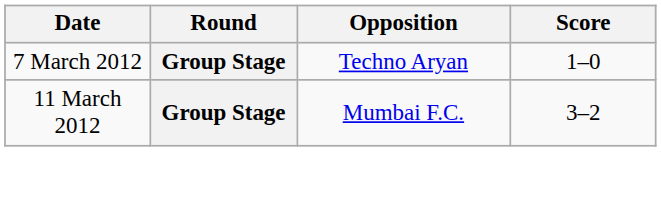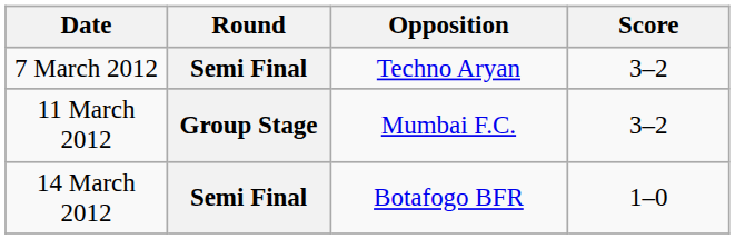7 March 2012 | Round: Group Stage -> Semi Final
7 March 2012 | Score: 1–0 -> 3–2
+ row: 14 March 2012 | Semi Final | Botafogo BFR | 1–0
